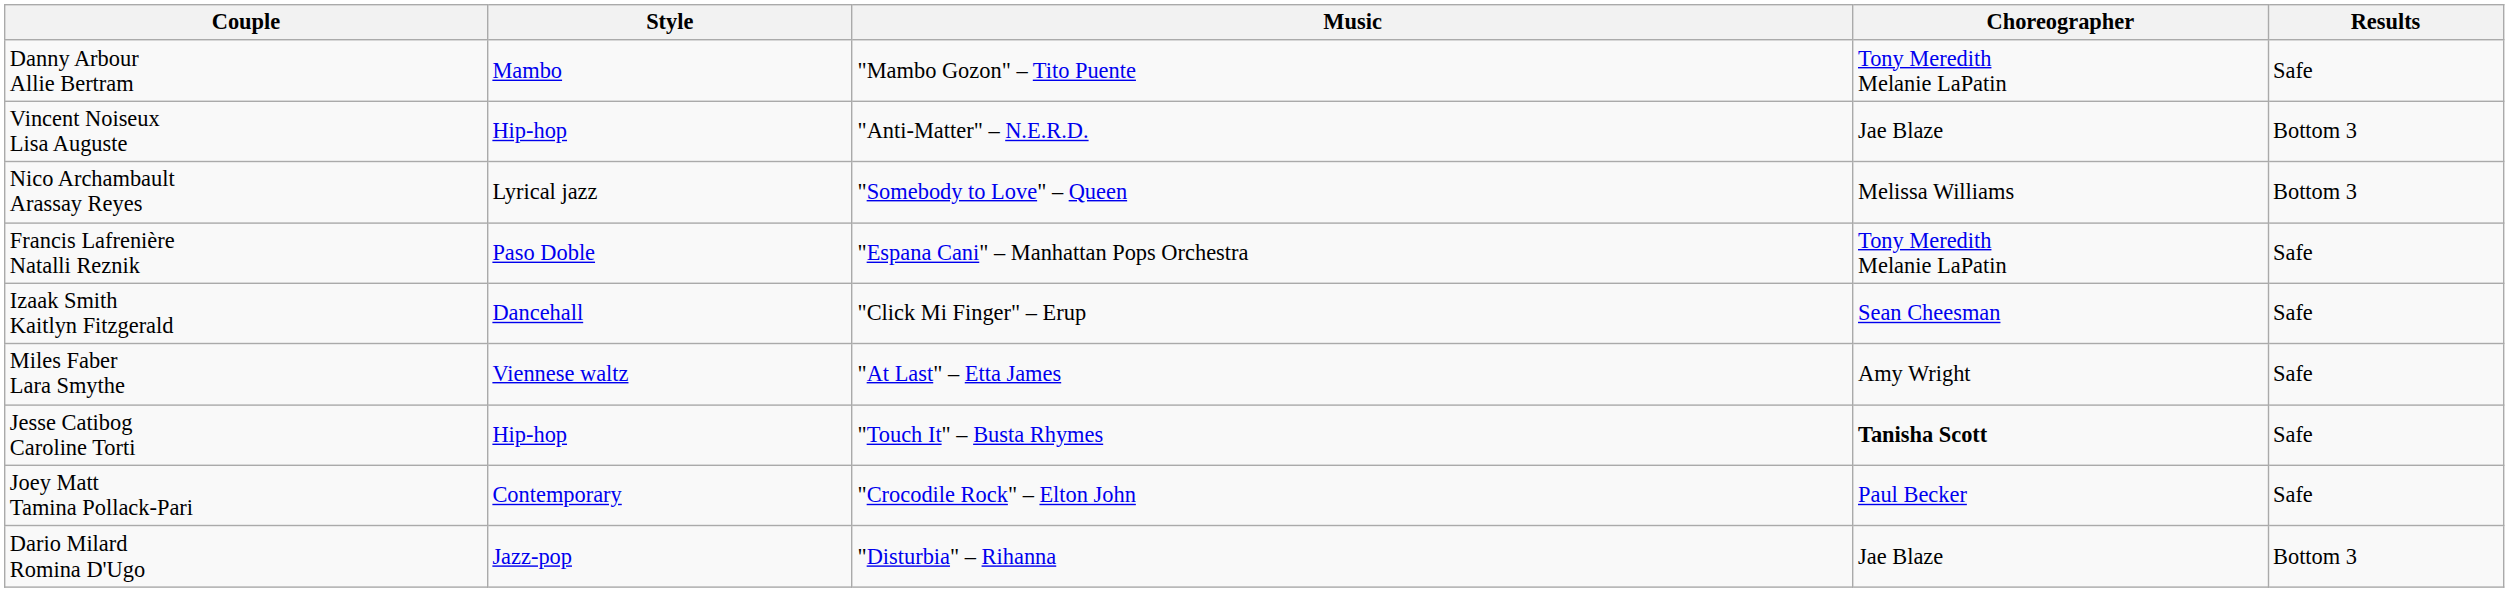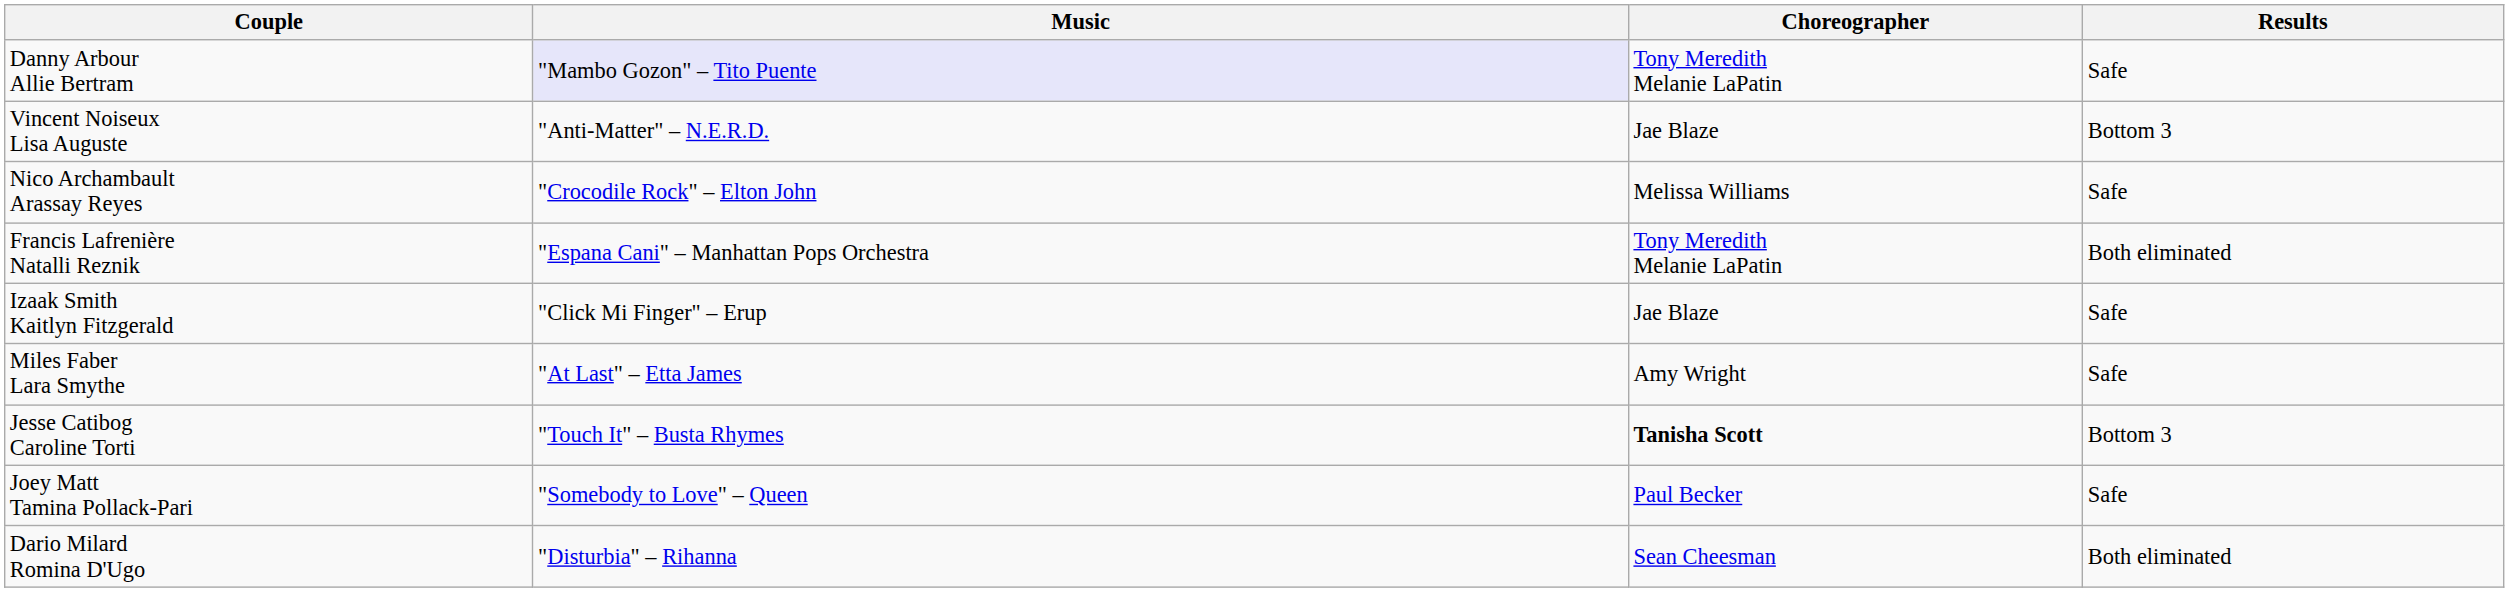- column: Style | Mambo | Hip-hop | Lyrical jazz | Paso Doble | Dancehall | Viennese waltz | Hip-hop | Contemporary | Jazz-pop
Danny Arbour Allie Bertram | Music: no background -> lavender background
Nico Archambault Arassay Reyes | Music: "Somebody to Love" – Queen -> "Crocodile Rock" – Elton John
Nico Archambault Arassay Reyes | Results: Bottom 3 -> Safe
Francis Lafrenière Natalli Reznik | Results: Safe -> Both eliminated
Izaak Smith Kaitlyn Fitzgerald | Choreographer: Sean Cheesman -> Jae Blaze
Jesse Catibog Caroline Torti | Results: Safe -> Bottom 3
Joey Matt Tamina Pollack-Pari | Music: "Crocodile Rock" – Elton John -> "Somebody to Love" – Queen
Dario Milard Romina D'Ugo | Choreographer: Jae Blaze -> Sean Cheesman
Dario Milard Romina D'Ugo | Results: Bottom 3 -> Both eliminated
